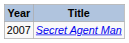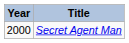Secret Agent Man | Year: 2007 -> 2000
